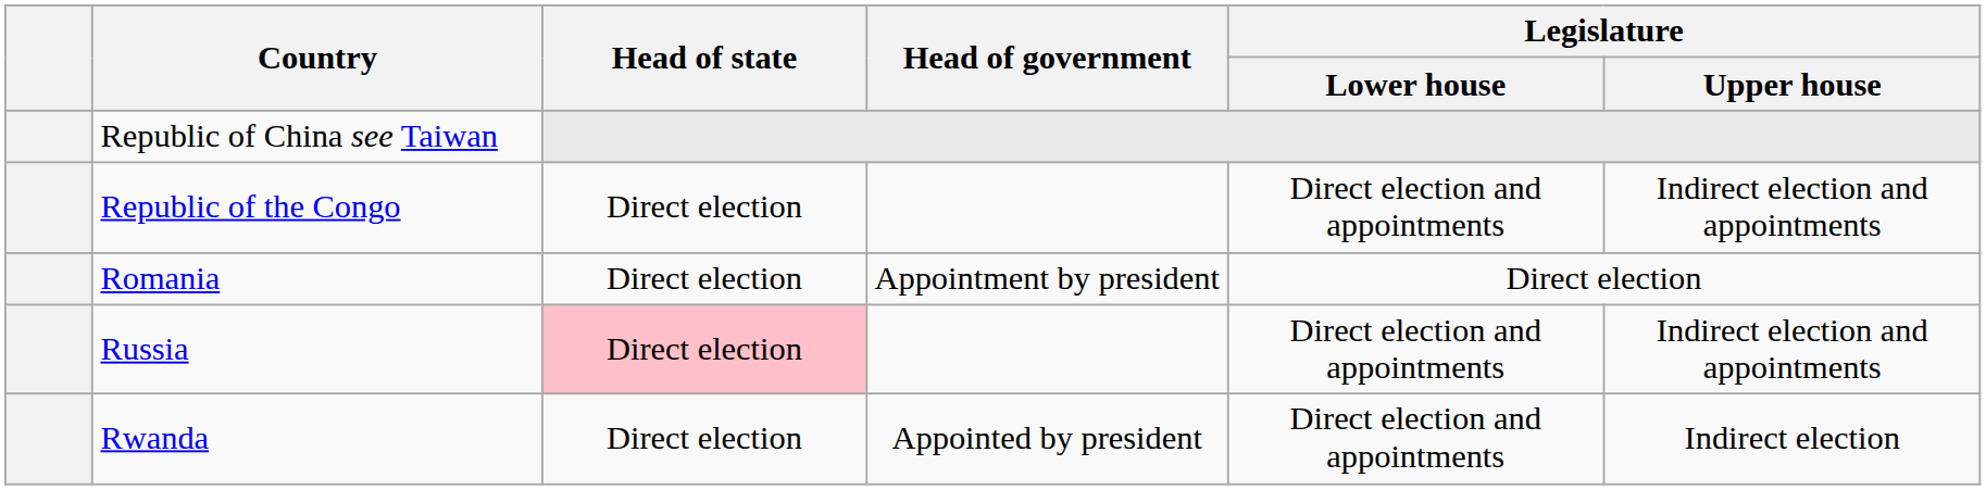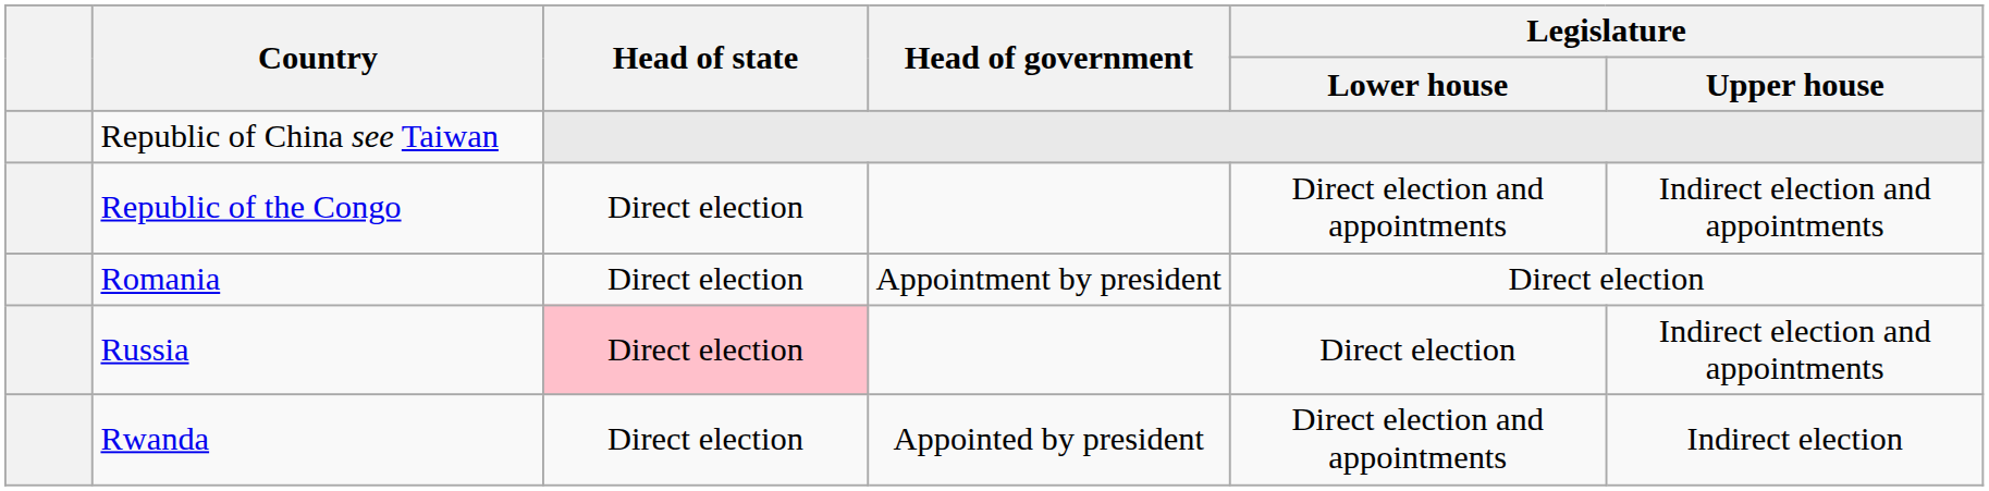Russia | Legislature / Lower house: Direct election and appointments -> Direct election
